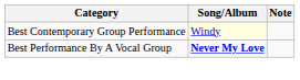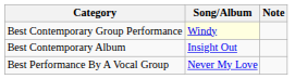+ row: Best Contemporary Album | Insight Out
Best Performance By A Vocal Group | Song/Album: bold -> normal
